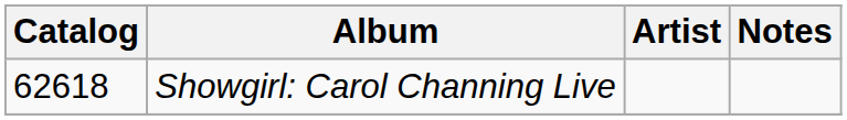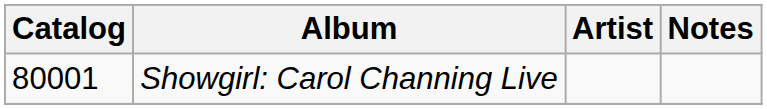Showgirl: Carol Channing Live | Catalog: 62618 -> 80001
